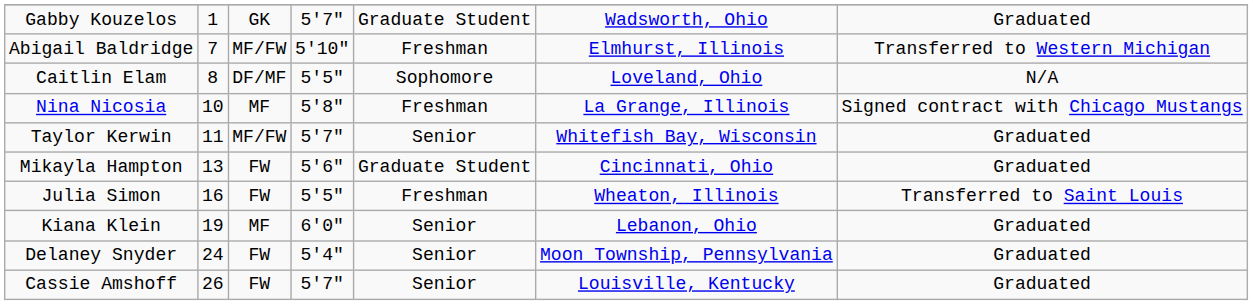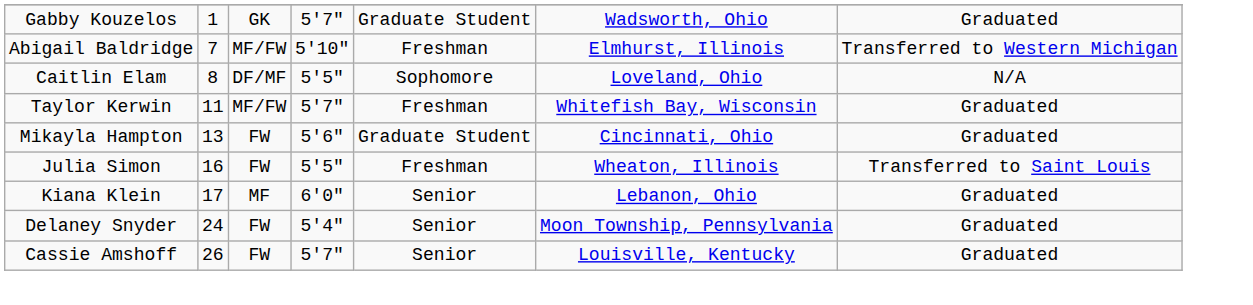- row: Nina Nicosia | 10 | MF | 5'8" | Freshman | La Grange, Illinois | Signed contract with Chicago Mustangs
Taylor Kerwin | column 5: Senior -> Freshman
Kiana Klein | column 2: 19 -> 17
